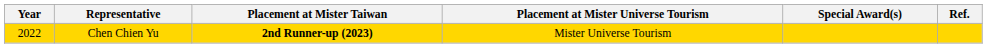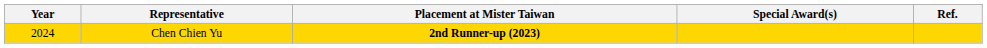- column: Placement at Mister Universe Tourism | Mister Universe Tourism
Chen Chien Yu | Year: 2022 -> 2024
